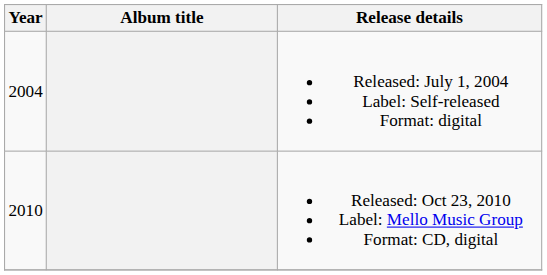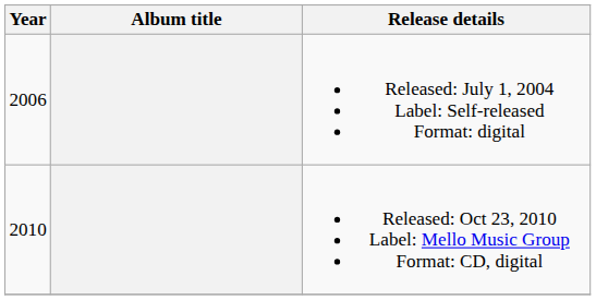Released: July 1, 2004 Label: Self-released Format: digital | Year: 2004 -> 2006
